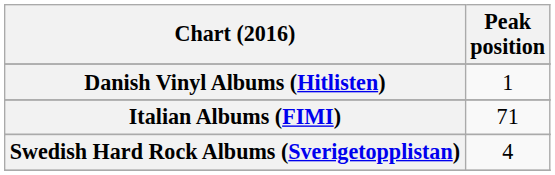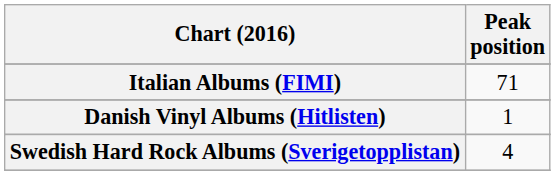rows swapped: Danish Vinyl Albums (Hitlisten) <-> Italian Albums (FIMI)
